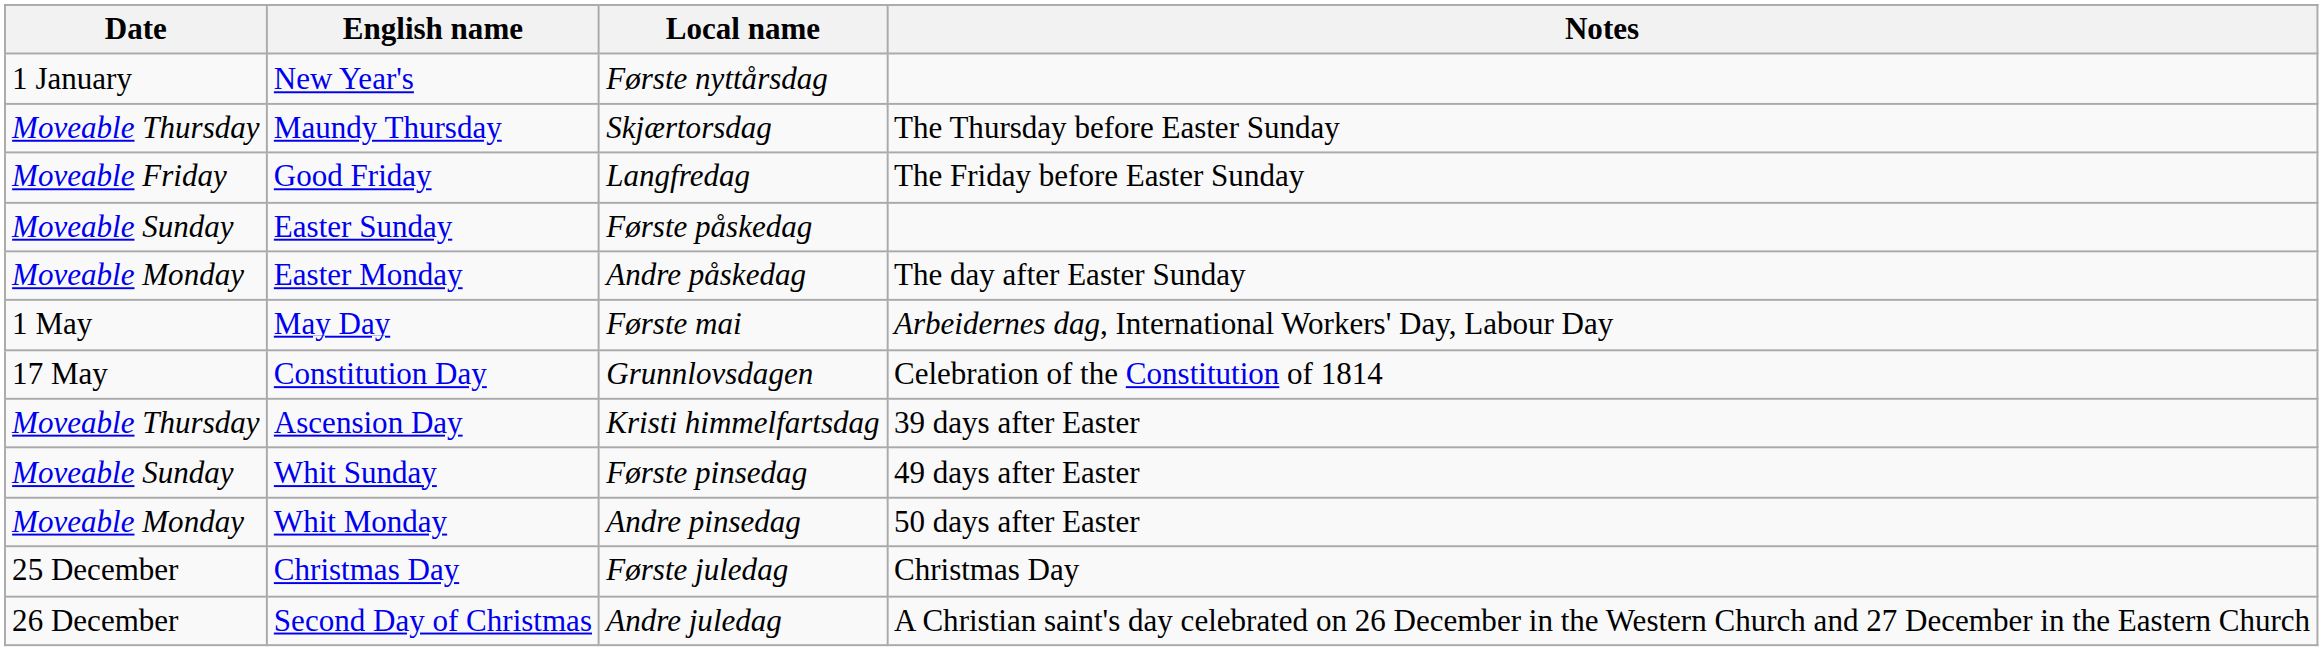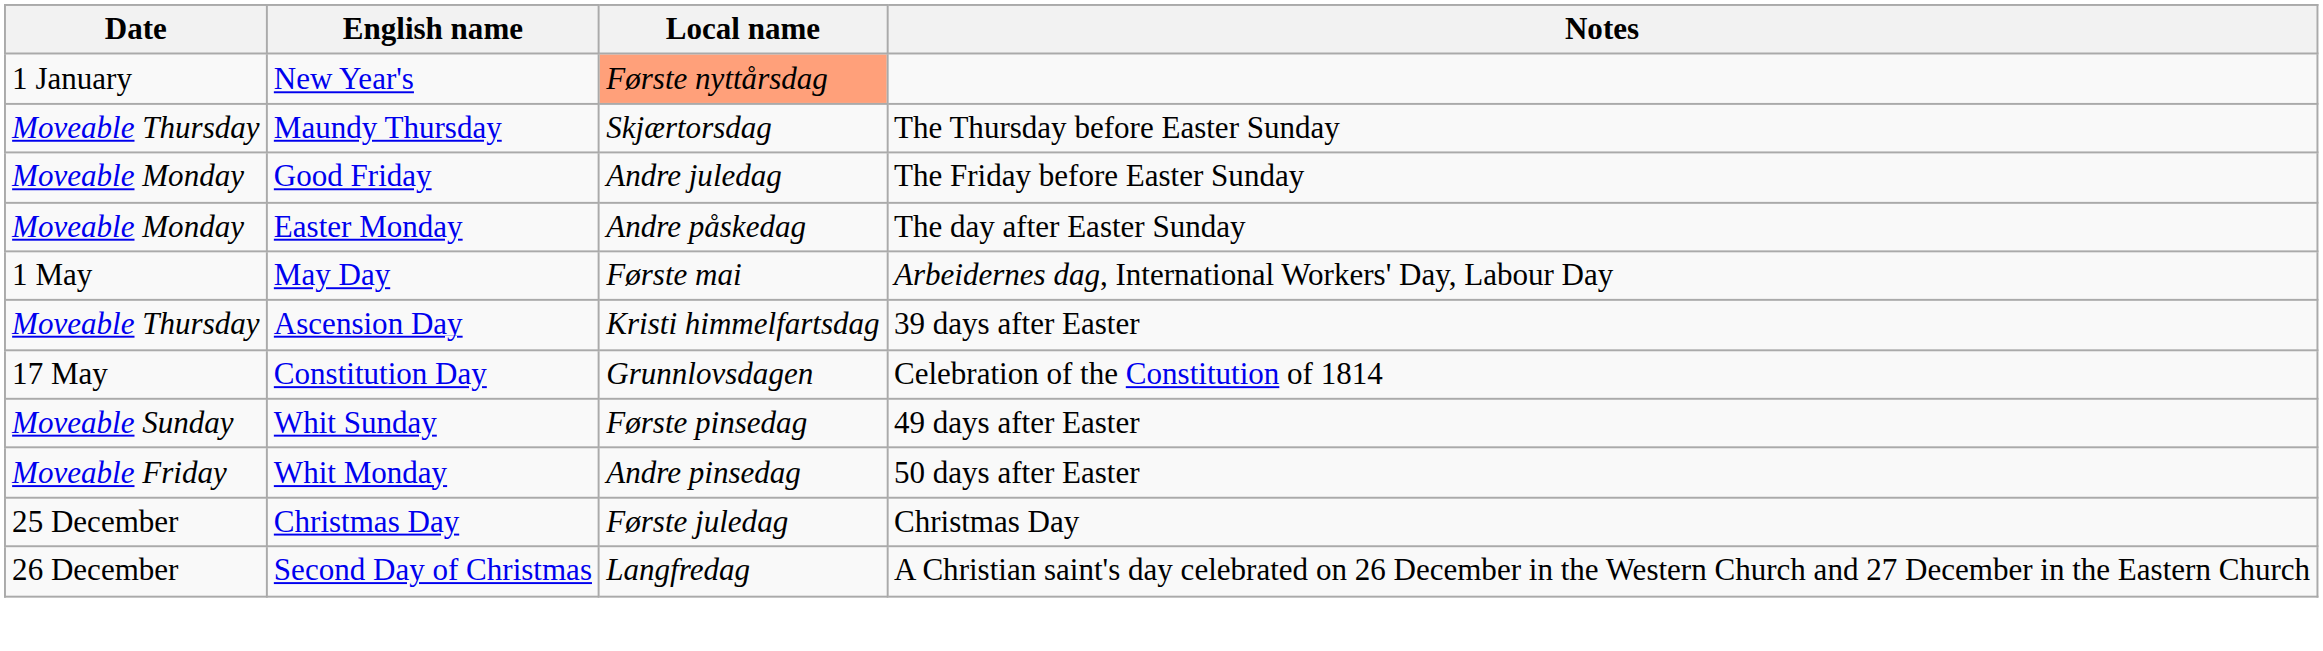New Year's | Local name: no background -> lightsalmon background
Good Friday | Date: Moveable Friday -> Moveable Monday
Good Friday | Local name: Langfredag -> Andre juledag
- row: Moveable Sunday | Easter Sunday | Første påskedag
rows swapped: Constitution Day <-> Ascension Day
Whit Monday | Date: Moveable Monday -> Moveable Friday
Second Day of Christmas | Local name: Andre juledag -> Langfredag
